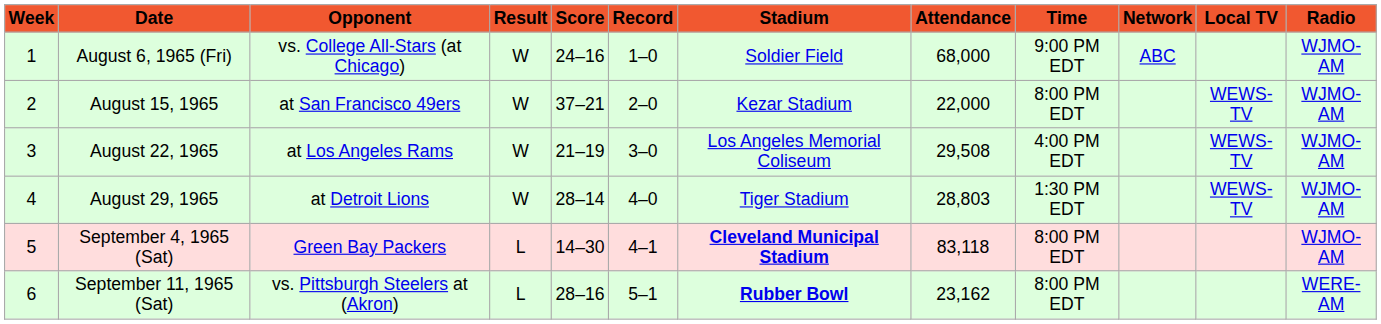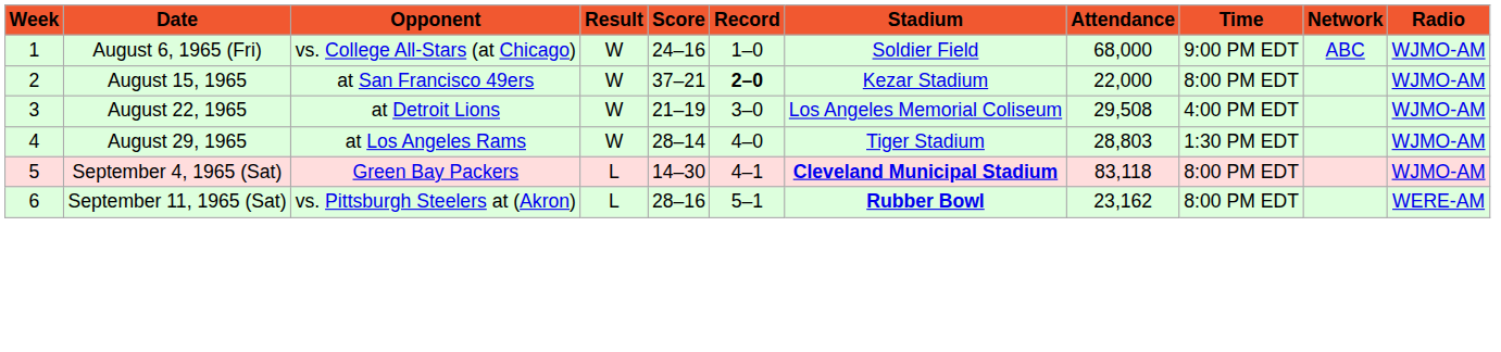- column: Local TV | WEWS-TV | WEWS-TV | WEWS-TV
August 15, 1965 | Record: normal -> bold
August 22, 1965 | Opponent: at Los Angeles Rams -> at Detroit Lions
August 29, 1965 | Opponent: at Detroit Lions -> at Los Angeles Rams
